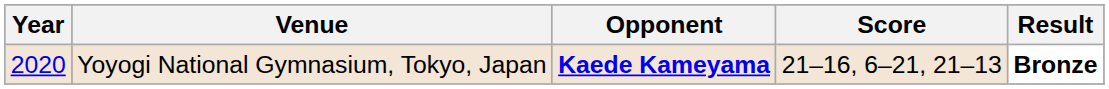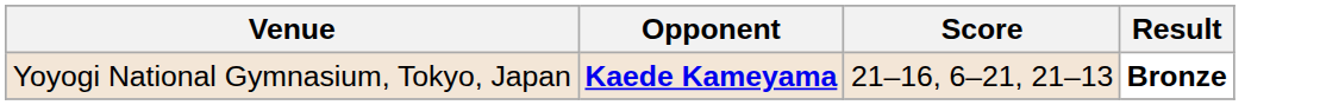- column: Year | 2020
